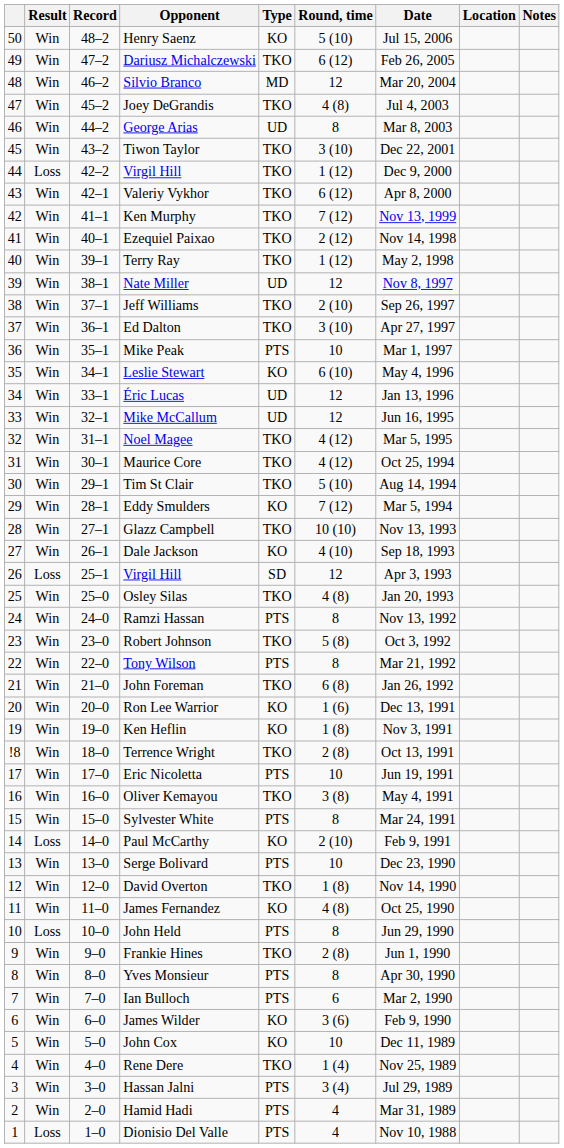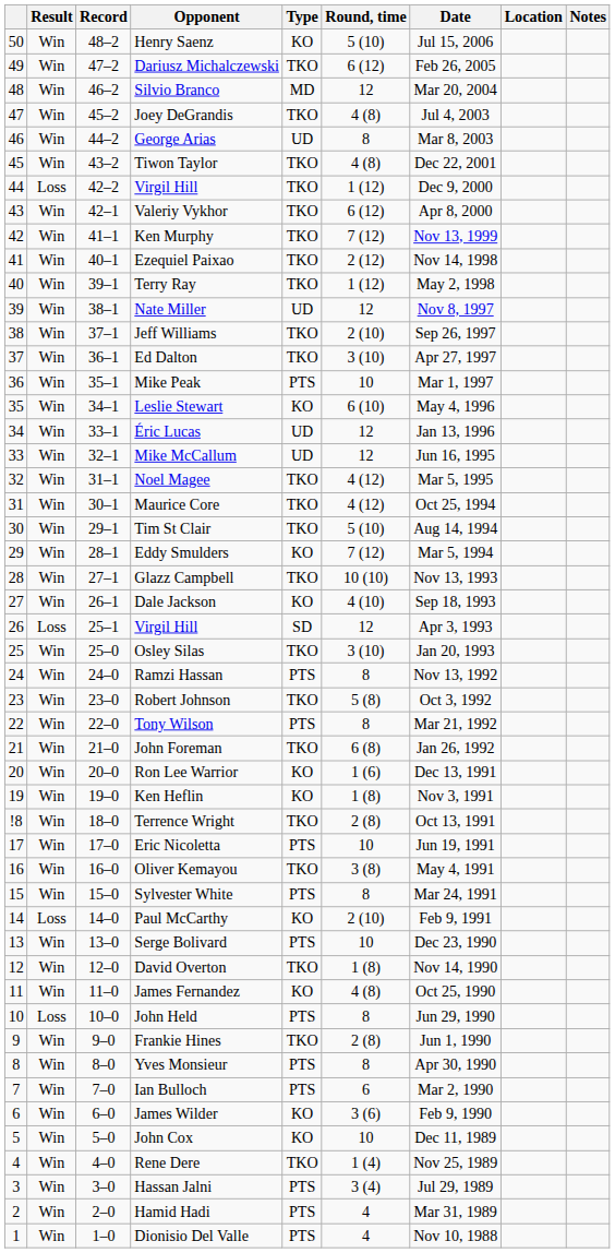Tiwon Taylor | Round, time: 3 (10) -> 4 (8)
Osley Silas | Round, time: 4 (8) -> 3 (10)
Dionisio Del Valle | Result: Loss -> Win
